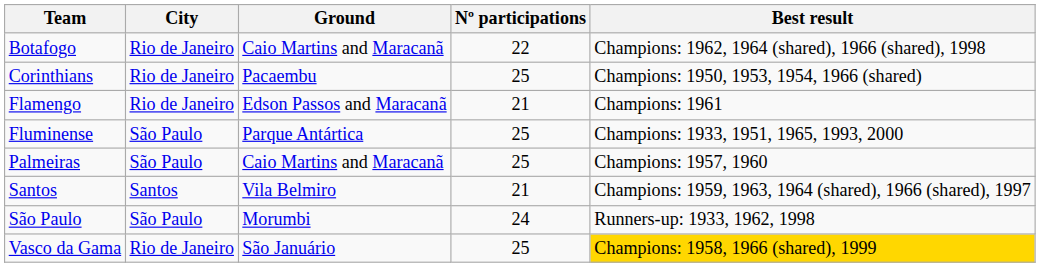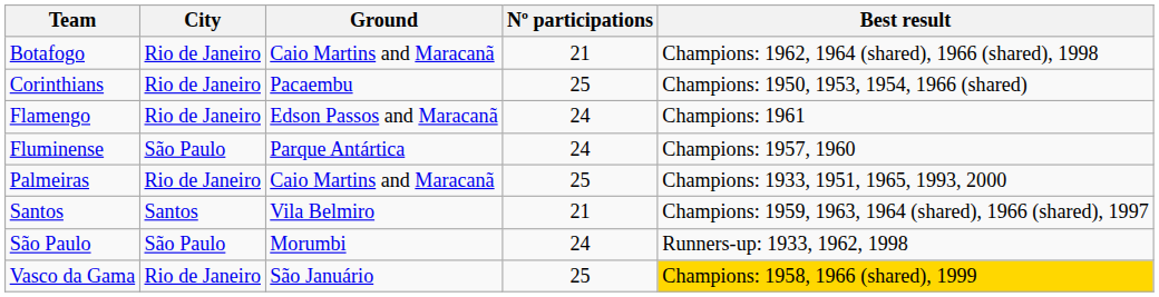Botafogo | Nº participations: 22 -> 21
Flamengo | Nº participations: 21 -> 24
Fluminense | Nº participations: 25 -> 24
Fluminense | Best result: Champions: 1933, 1951, 1965, 1993, 2000 -> Champions: 1957, 1960
Palmeiras | City: São Paulo -> Rio de Janeiro
Palmeiras | Best result: Champions: 1957, 1960 -> Champions: 1933, 1951, 1965, 1993, 2000
